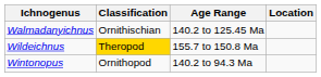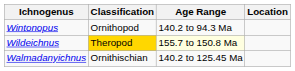rows swapped: Walmadanyichnus <-> Wintonopus
Wildeichnus | Age Range: no background -> lightyellow background
